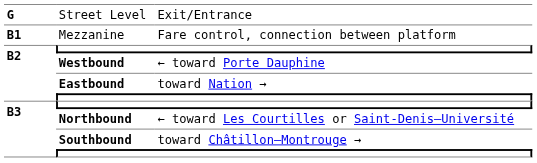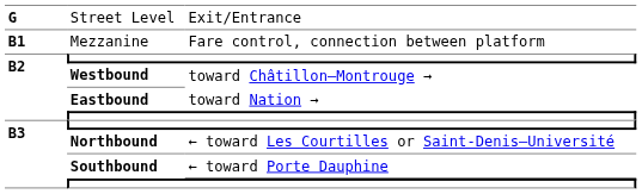Westbound | column 3: ← toward Porte Dauphine -> toward Châtillon–Montrouge →
Southbound | column 3: toward Châtillon–Montrouge → -> ← toward Porte Dauphine
